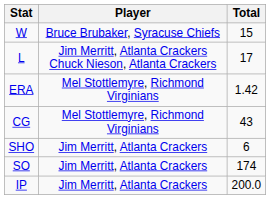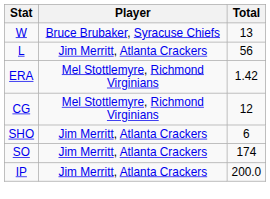W | Total: 15 -> 13
L | Player: Jim Merritt, Atlanta Crackers Chuck Nieson, Atlanta Crackers -> Jim Merritt, Atlanta Crackers
L | Total: 17 -> 56
CG | Total: 43 -> 12
